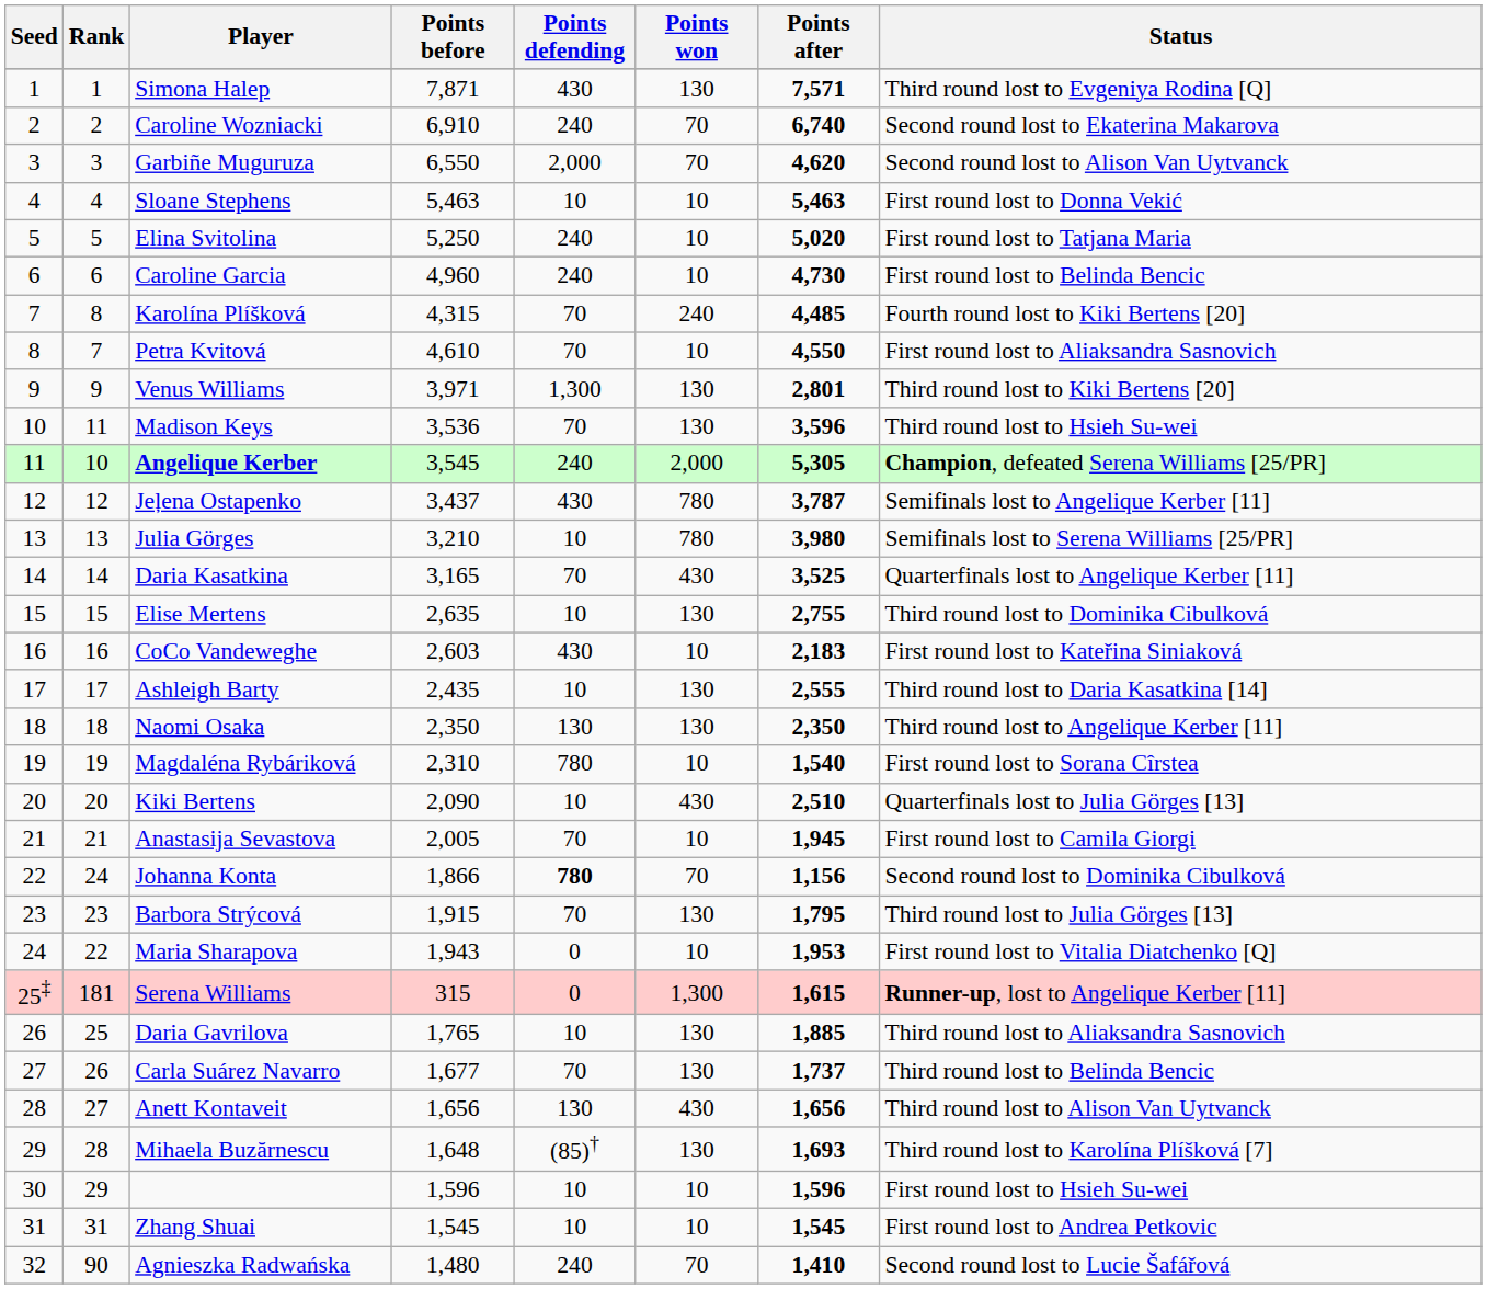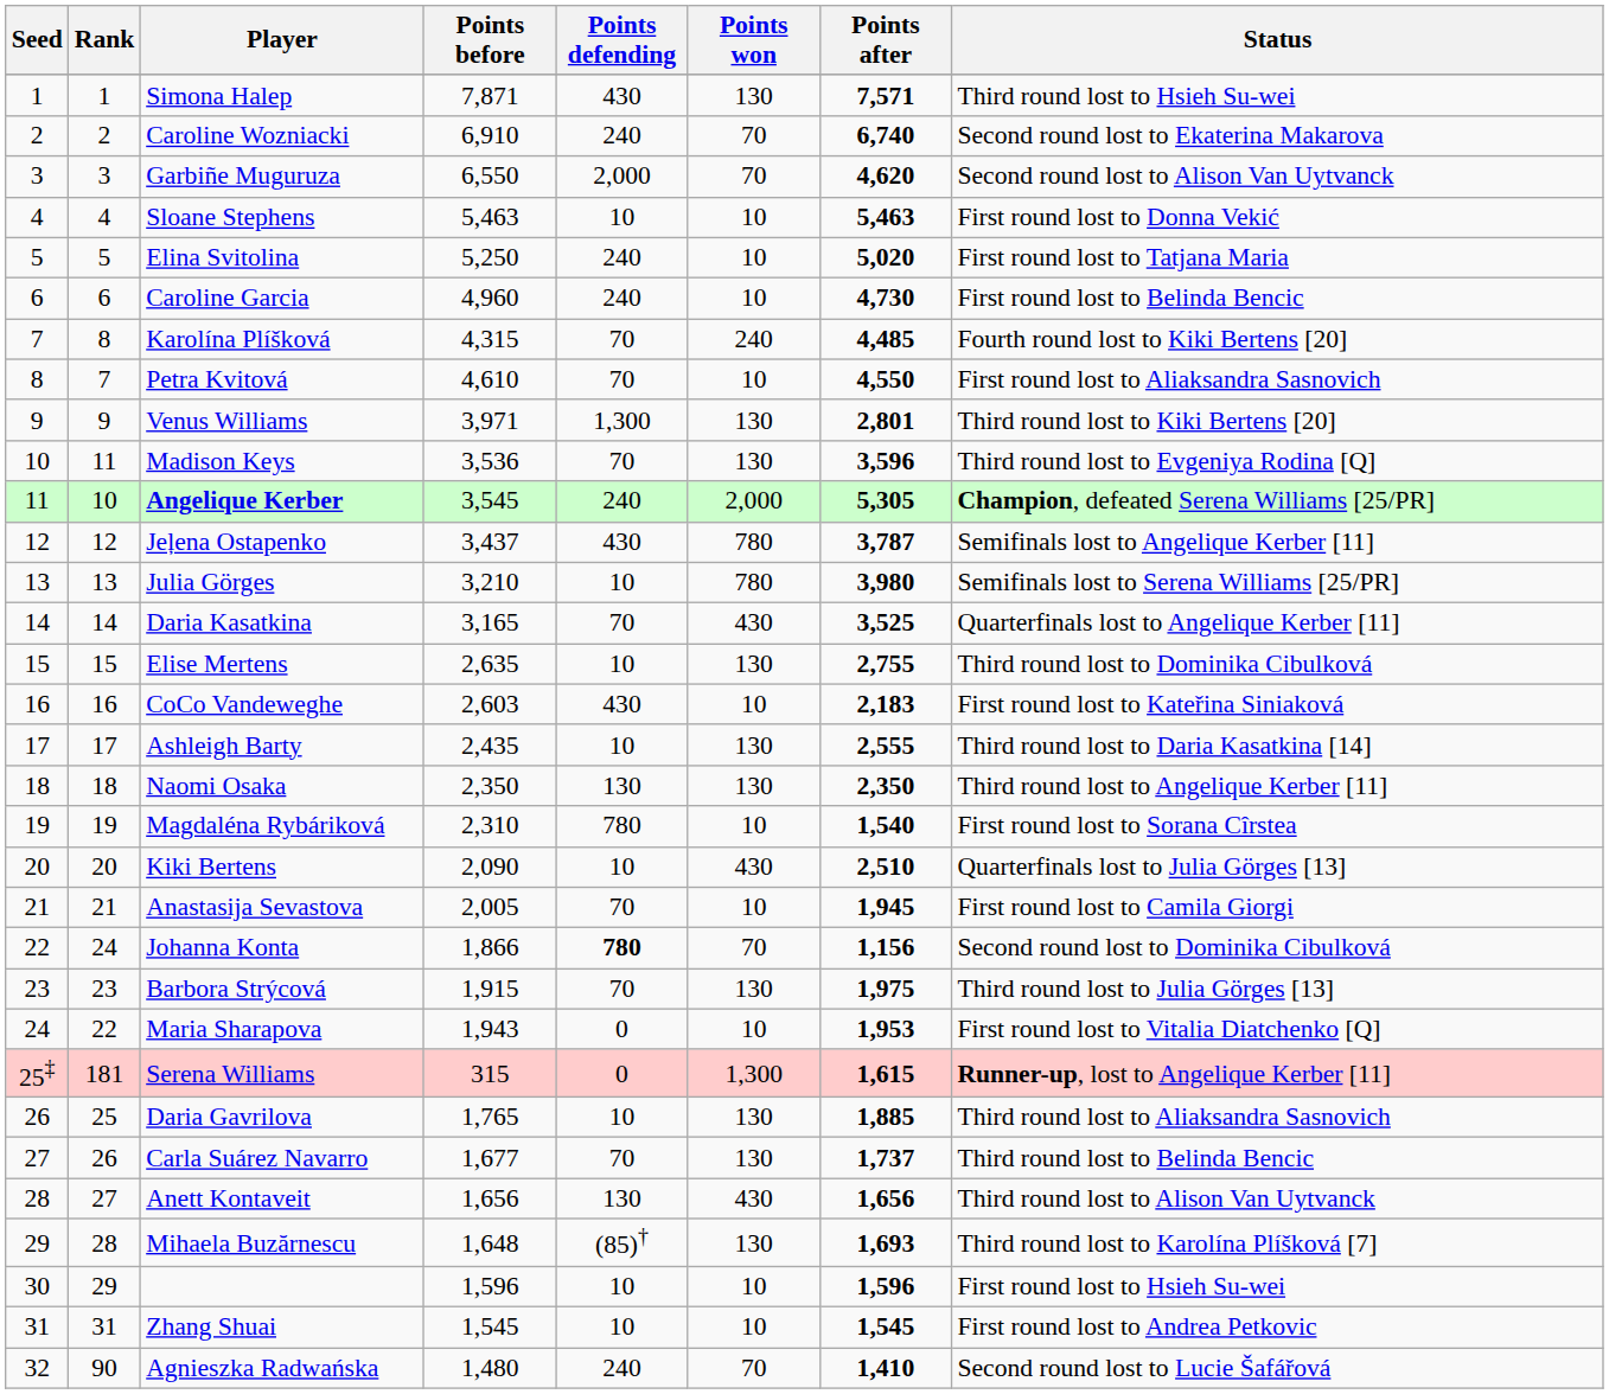Simona Halep | Status: Third round lost to Evgeniya Rodina [Q] -> Third round lost to Hsieh Su-wei
Madison Keys | Status: Third round lost to Hsieh Su-wei -> Third round lost to Evgeniya Rodina [Q]
Barbora Strýcová | Points after: 1,795 -> 1,975
